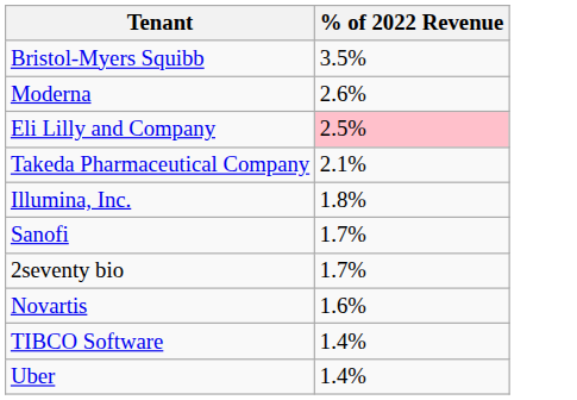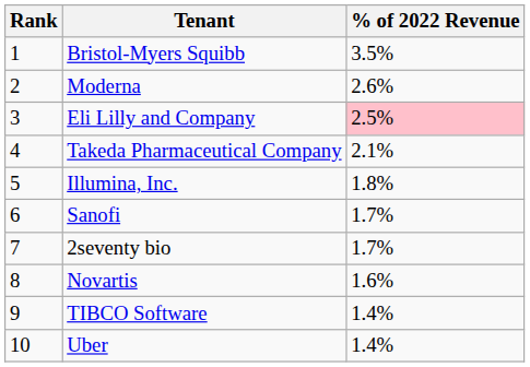+ column: Rank | 1 | 2 | 3 | 4 | 5 | 6 | 7 | 8 | 9 | 10
